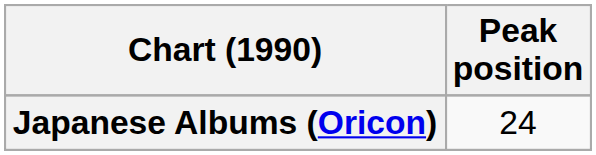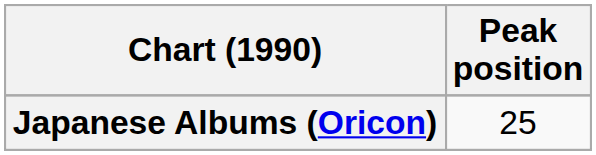Japanese Albums (Oricon) | Peak position: 24 -> 25
